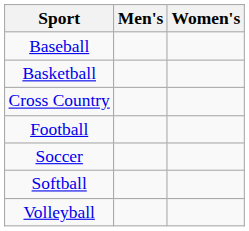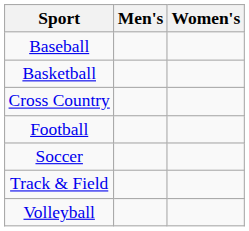- row: Softball
+ row: Track & Field
